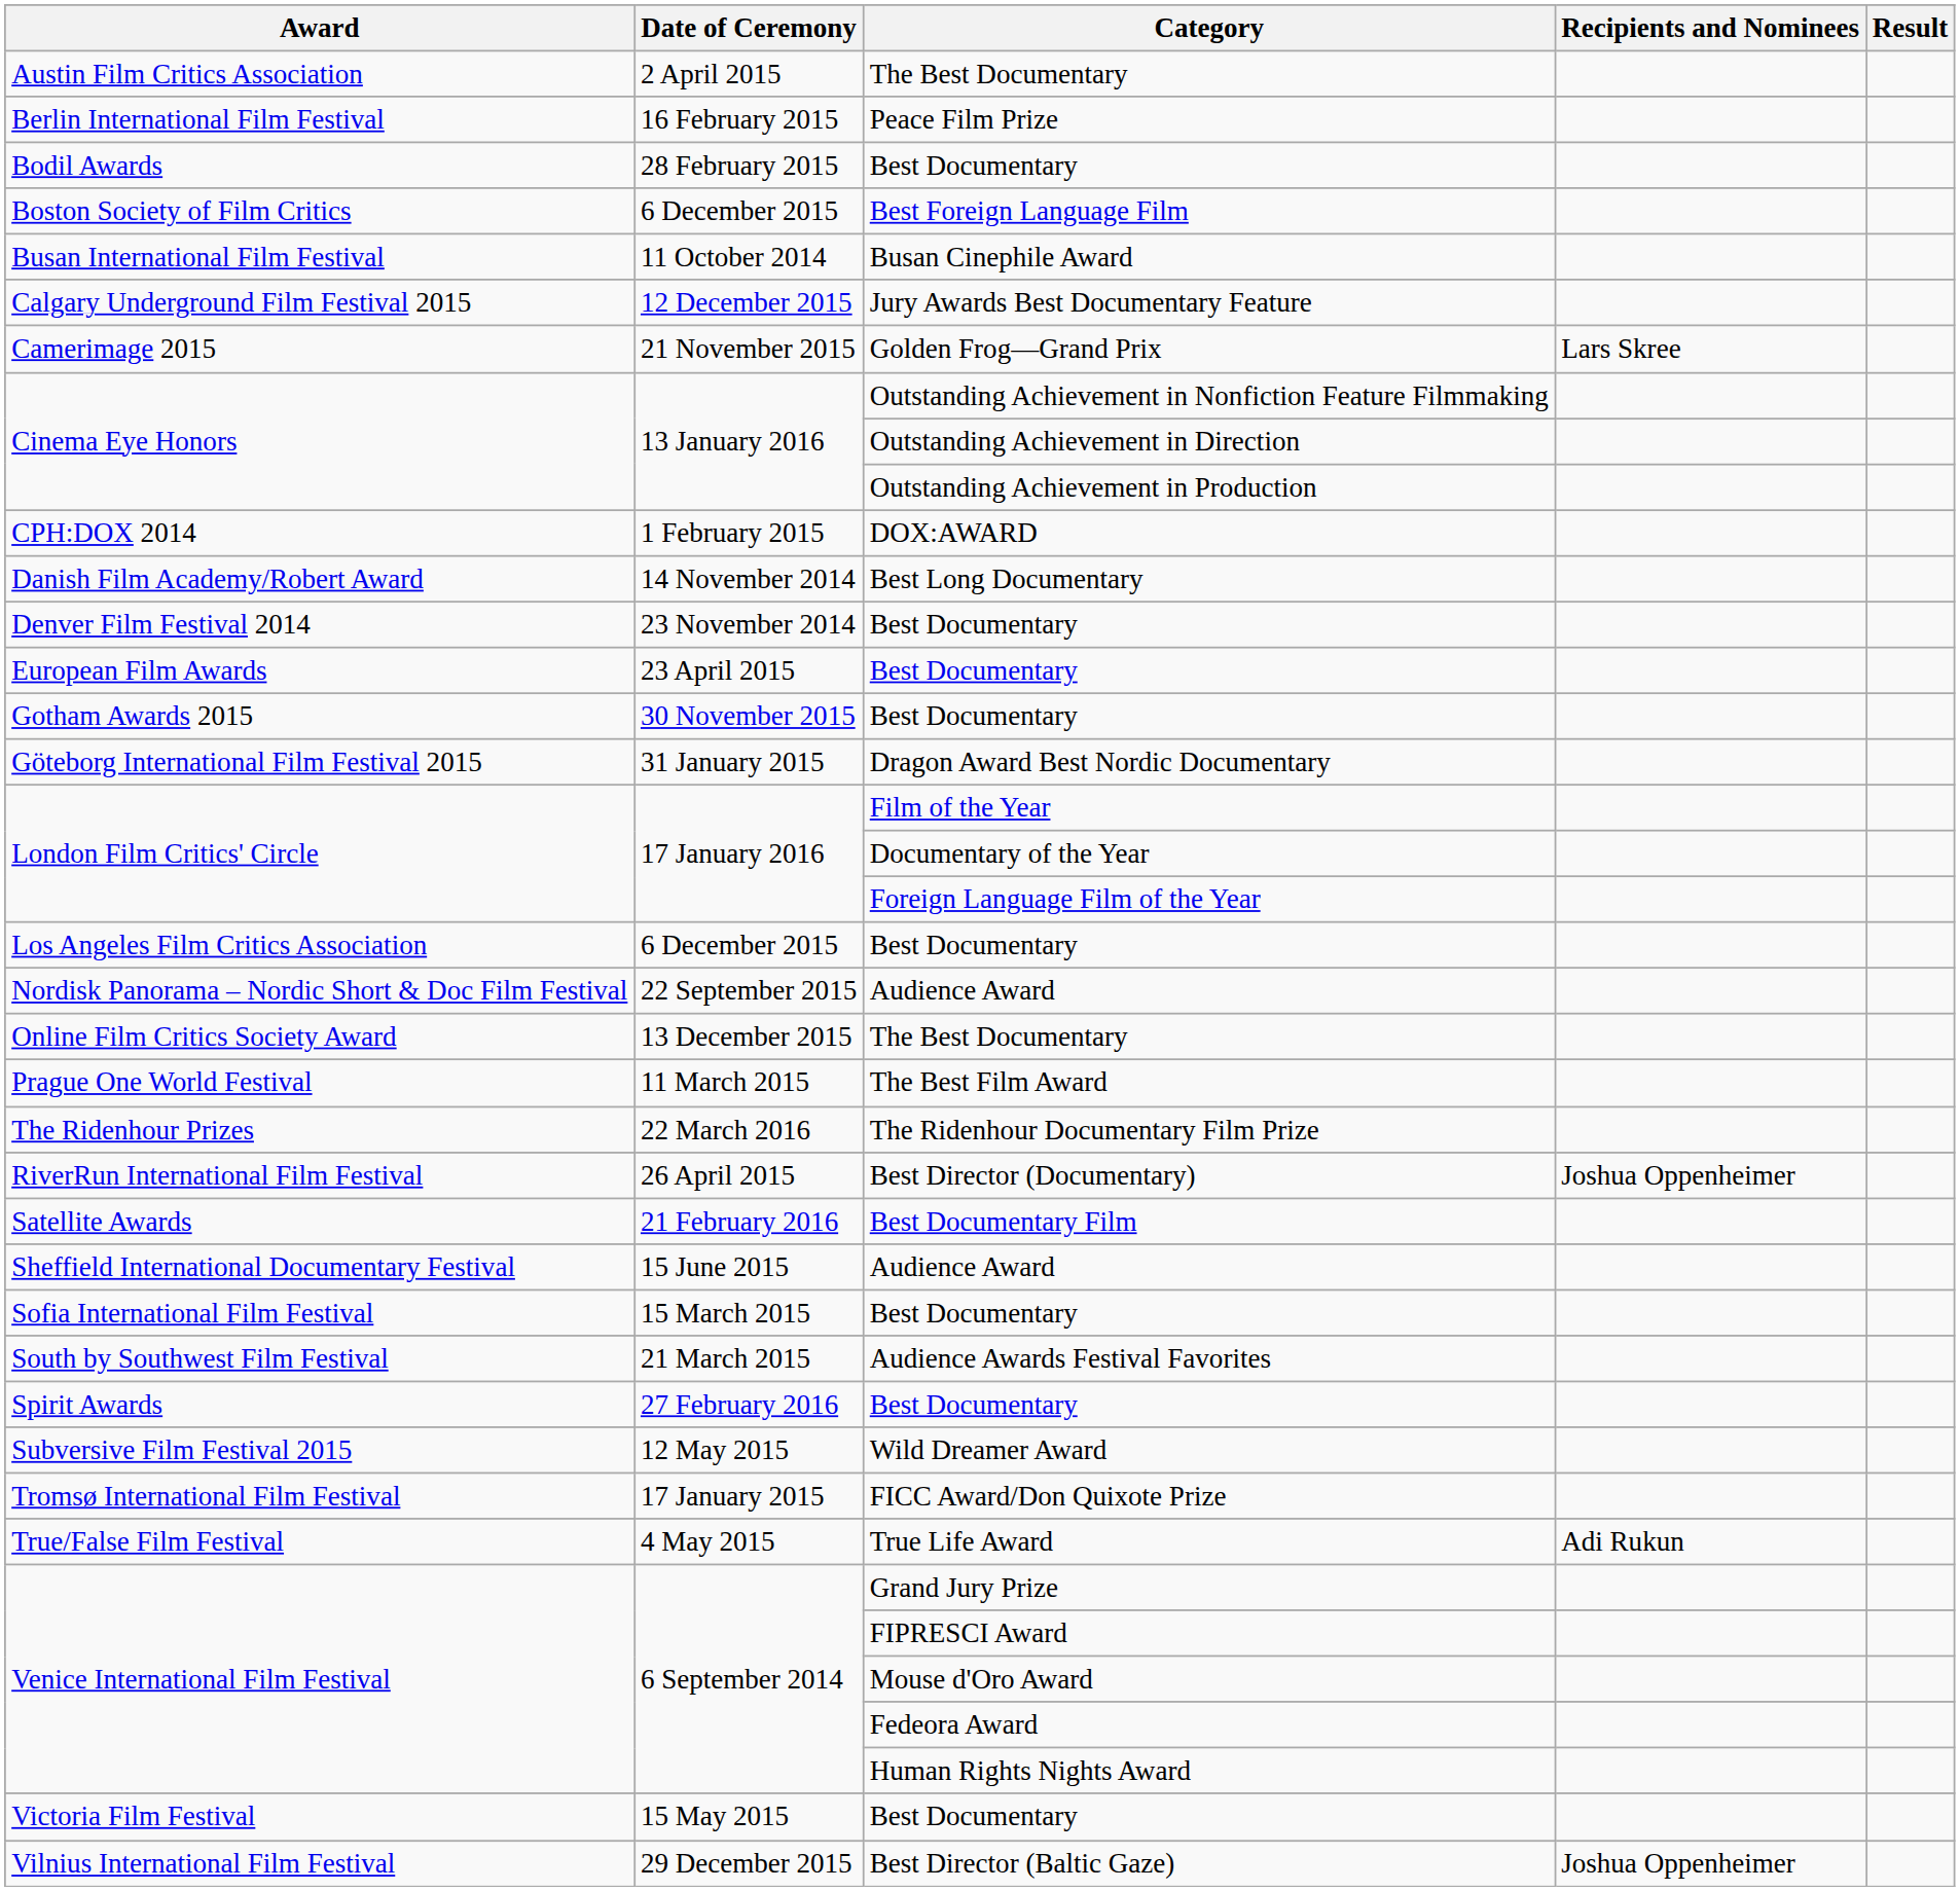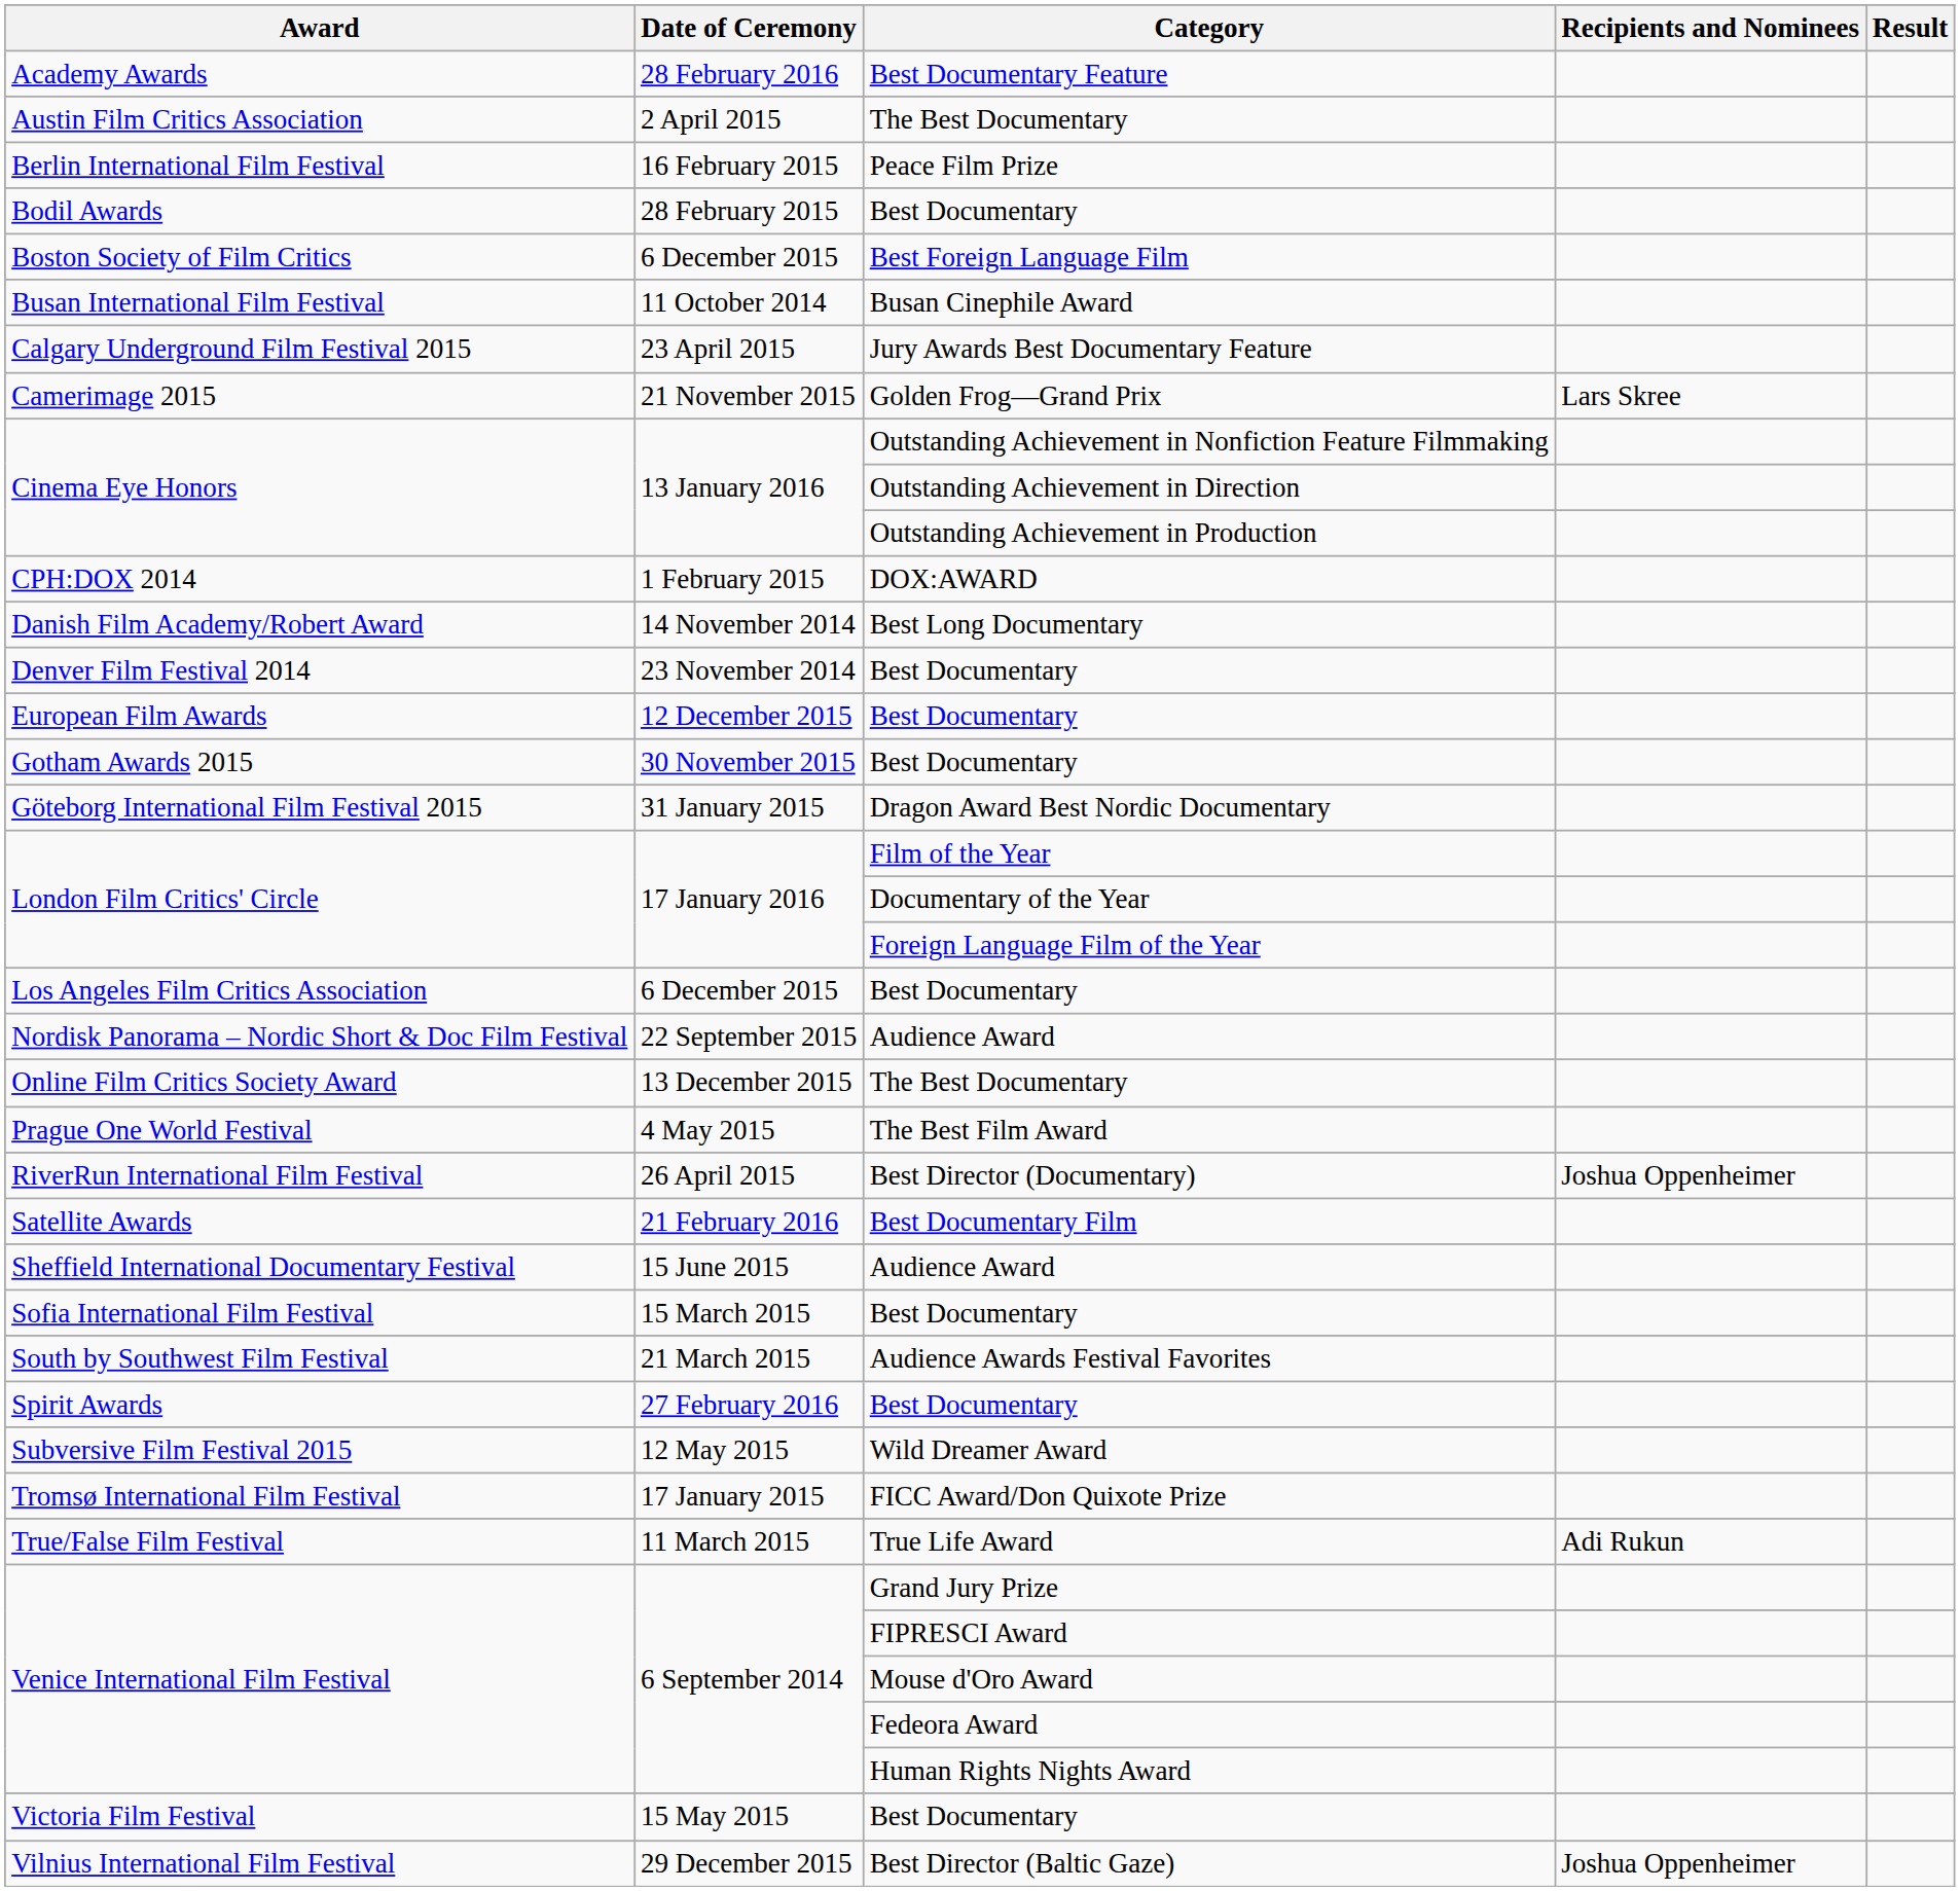+ row: Academy Awards | 28 February 2016 | Best Documentary Feature
Calgary Underground Film Festival 2015 | Date of Ceremony: 12 December 2015 -> 23 April 2015
European Film Awards | Date of Ceremony: 23 April 2015 -> 12 December 2015
Prague One World Festival | Date of Ceremony: 11 March 2015 -> 4 May 2015
- row: The Ridenhour Prizes | 22 March 2016 | The Ridenhour Documentary Film Prize
True/False Film Festival | Date of Ceremony: 4 May 2015 -> 11 March 2015
